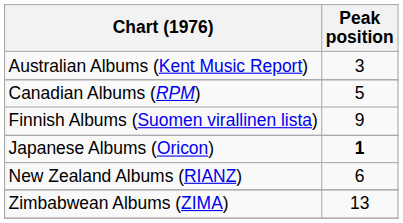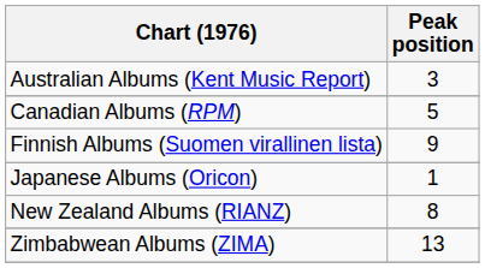Japanese Albums (Oricon) | Peak position: bold -> normal
New Zealand Albums (RIANZ) | Peak position: 6 -> 8
